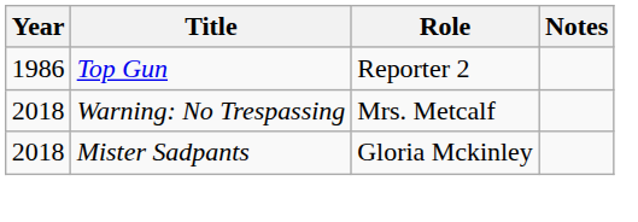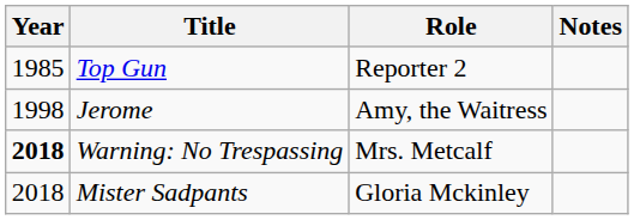Top Gun | Year: 1986 -> 1985
+ row: 1998 | Jerome | Amy, the Waitress
Warning: No Trespassing | Year: normal -> bold
